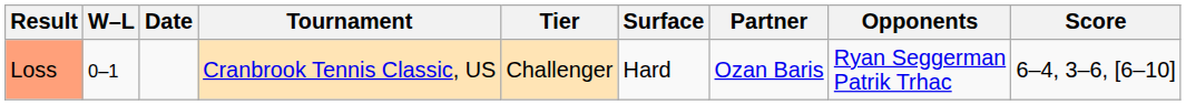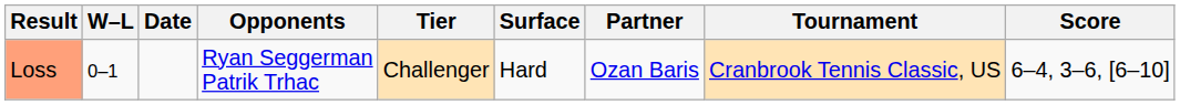columns swapped: Tournament <-> Opponents
